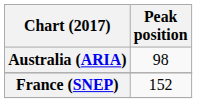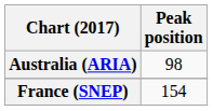France (SNEP) | Peak position: 152 -> 154
